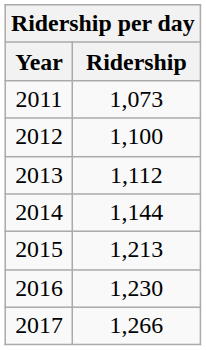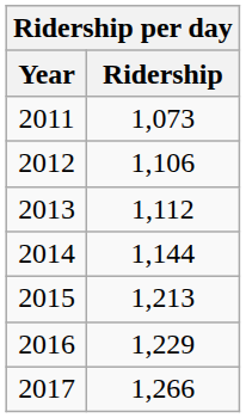2012 | Ridership: 1,100 -> 1,106
2016 | Ridership: 1,230 -> 1,229
